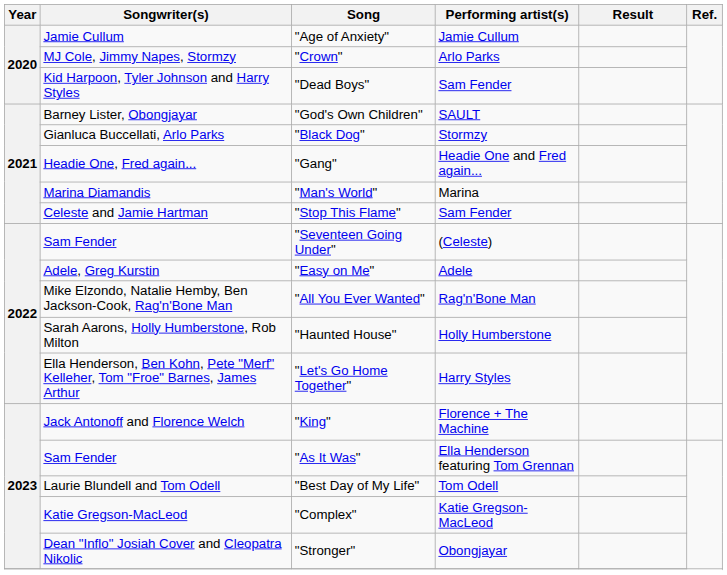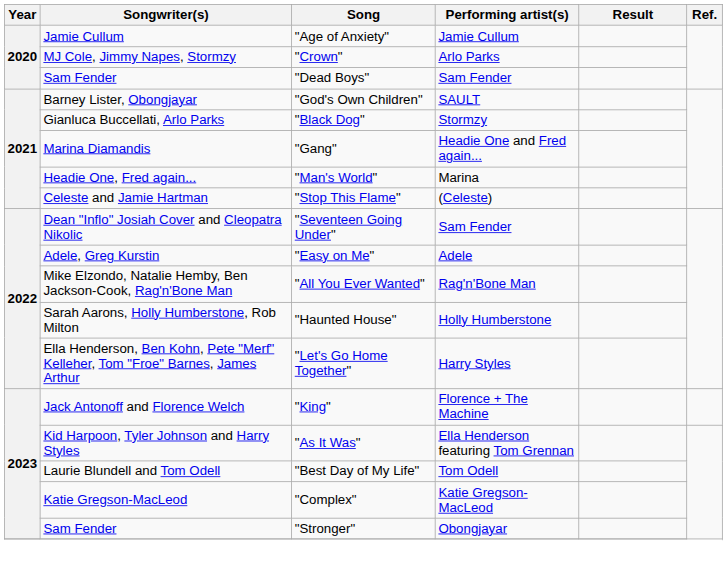"Dead Boys" | Songwriter(s): Kid Harpoon, Tyler Johnson and Harry Styles -> Sam Fender
"Gang" | Songwriter(s): Headie One, Fred again... -> Marina Diamandis
"Man's World" | Songwriter(s): Marina Diamandis -> Headie One, Fred again...
"Stop This Flame" | Performing artist(s): Sam Fender -> (Celeste)
"Seventeen Going Under" | Songwriter(s): Sam Fender -> Dean "Inflo" Josiah Cover and Cleopatra Nikolic
"Seventeen Going Under" | Performing artist(s): (Celeste) -> Sam Fender
"As It Was" | Songwriter(s): Sam Fender -> Kid Harpoon, Tyler Johnson and Harry Styles
"Stronger" | Songwriter(s): Dean "Inflo" Josiah Cover and Cleopatra Nikolic -> Sam Fender
